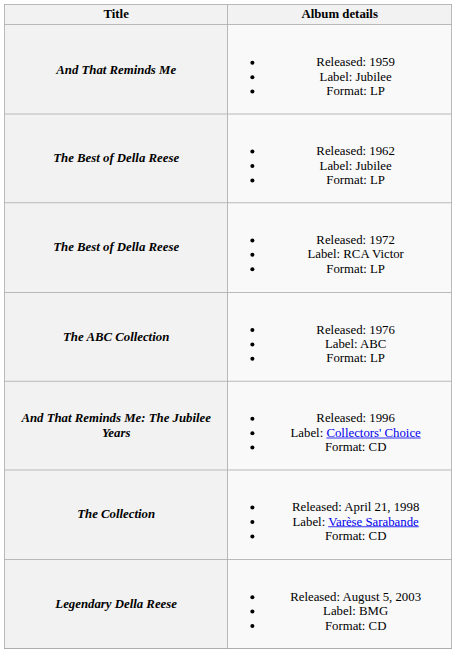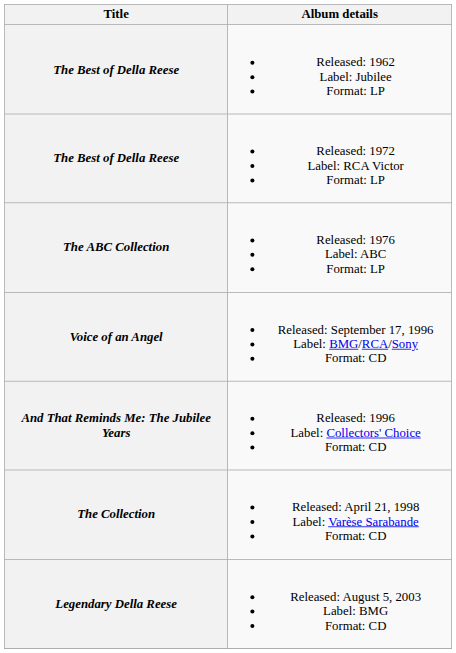- row: And That Reminds Me | Released: 1959 Label: Jubilee Format: LP
+ row: Voice of an Angel | Released: September 17, 1996 Label: BMG/RCA/Sony Format: CD
